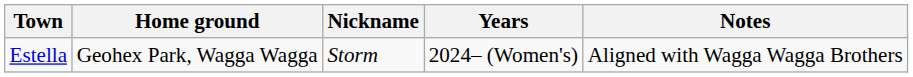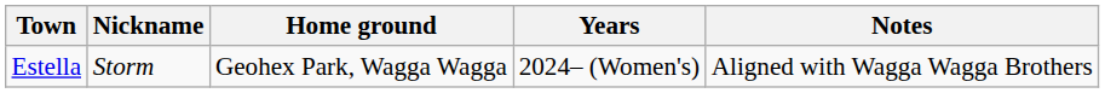columns swapped: Nickname <-> Home ground
